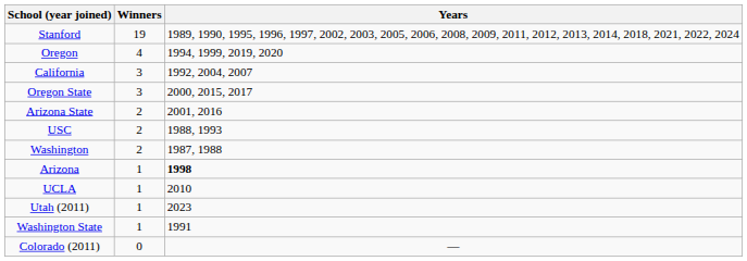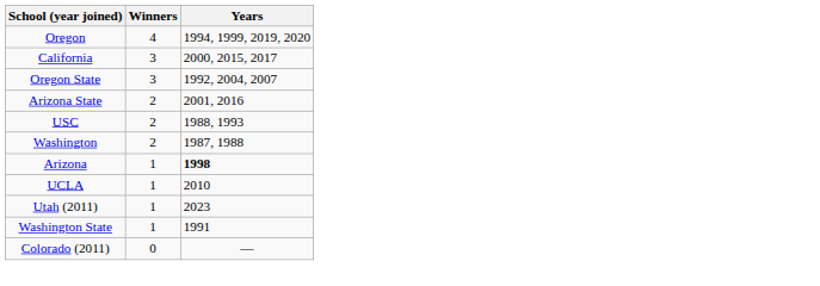- row: Stanford | 19 | 1989, 1990, 1995, 1996, 1997, 2002, 2003, 2005, 2006, 2008, 2009, 2011, 2012, 2013, 2014, 2018, 2021, 2022, 2024
California | Years: 1992, 2004, 2007 -> 2000, 2015, 2017
Oregon State | Years: 2000, 2015, 2017 -> 1992, 2004, 2007
